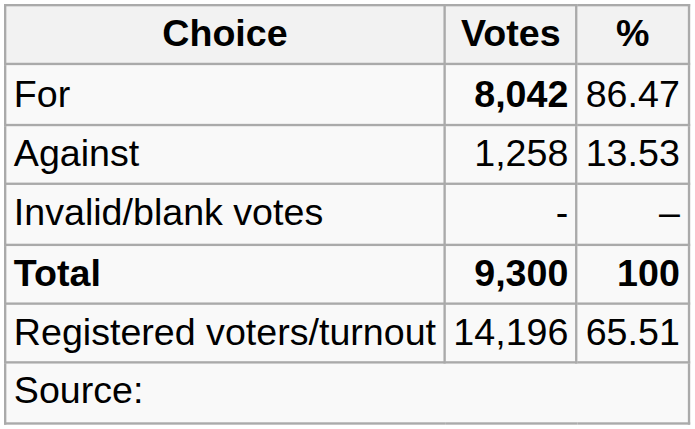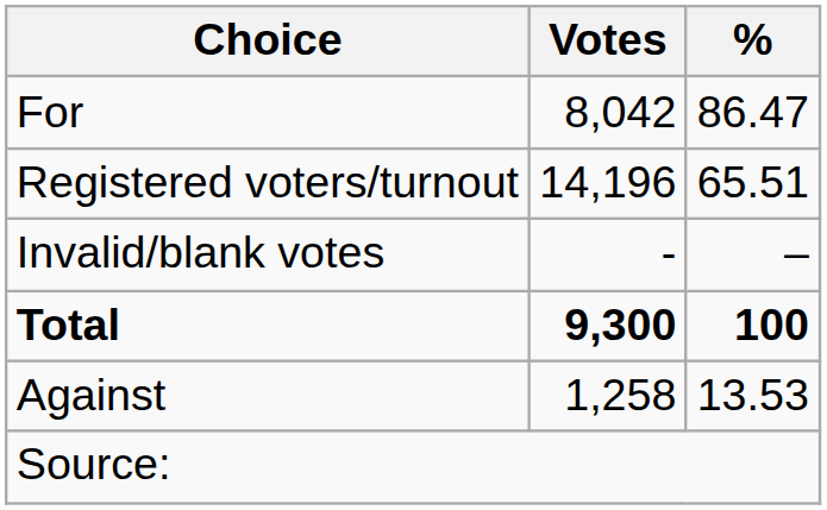For | Votes: bold -> normal
rows swapped: Against <-> Registered voters/turnout
